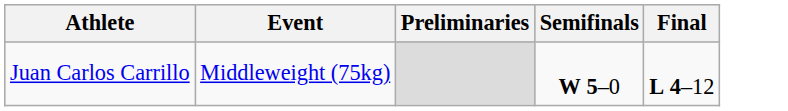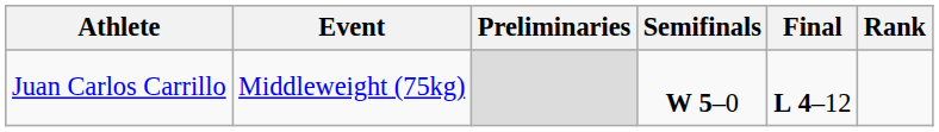+ column: Rank
